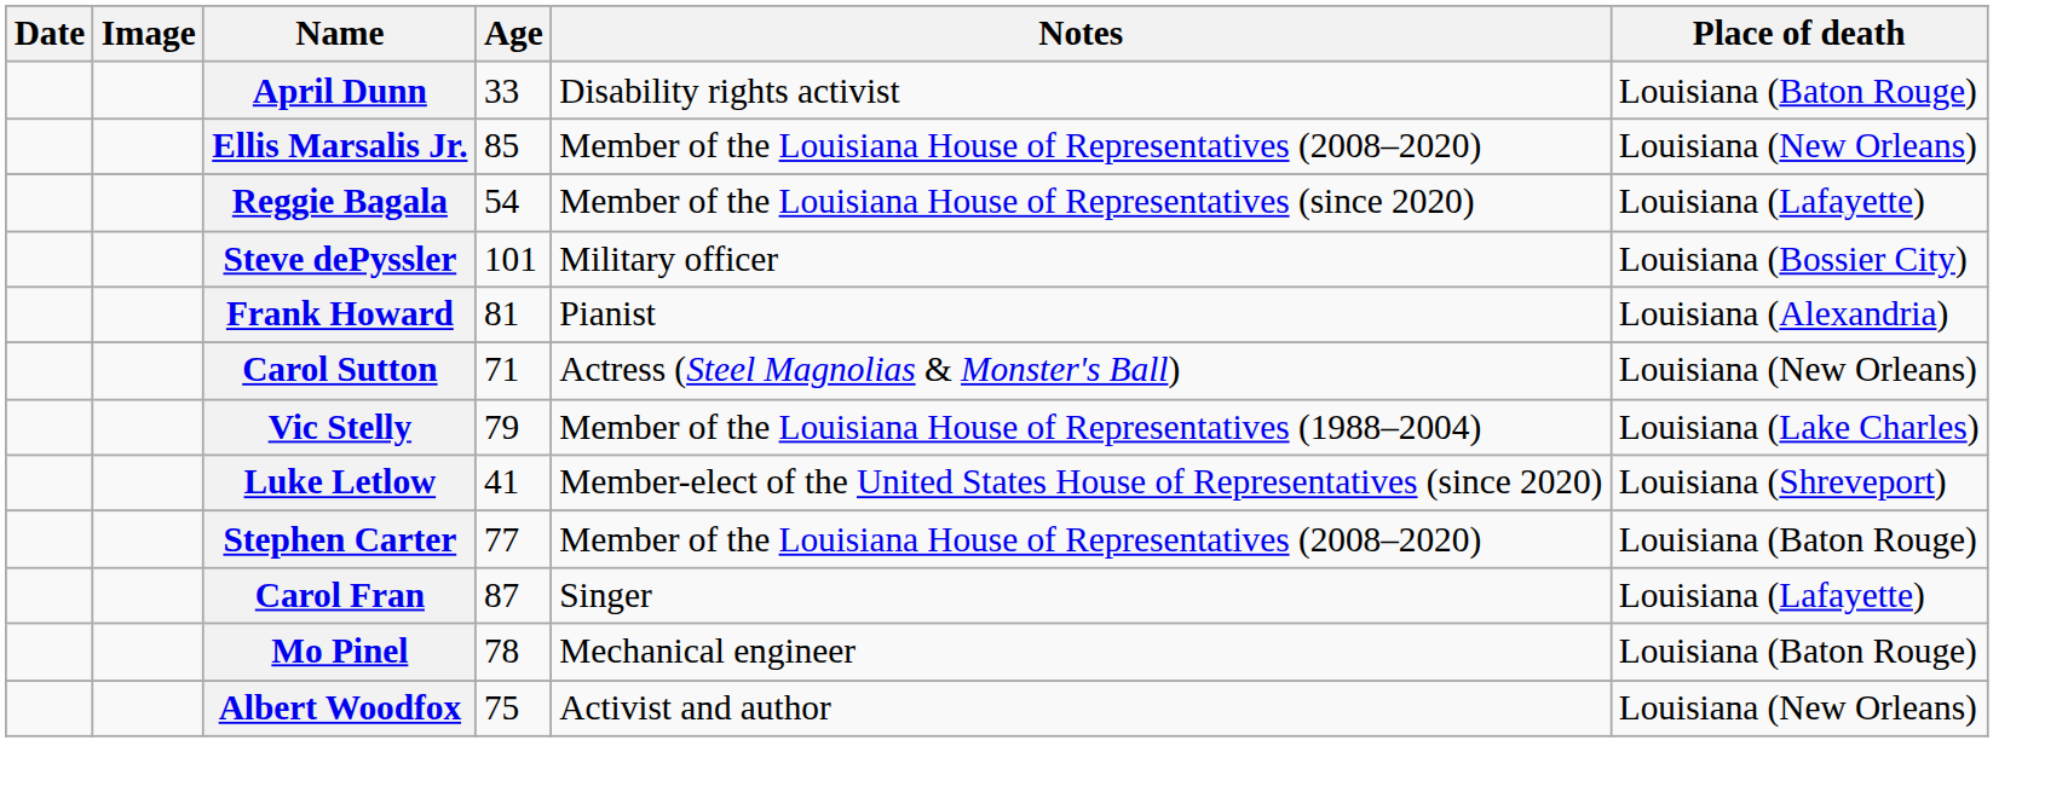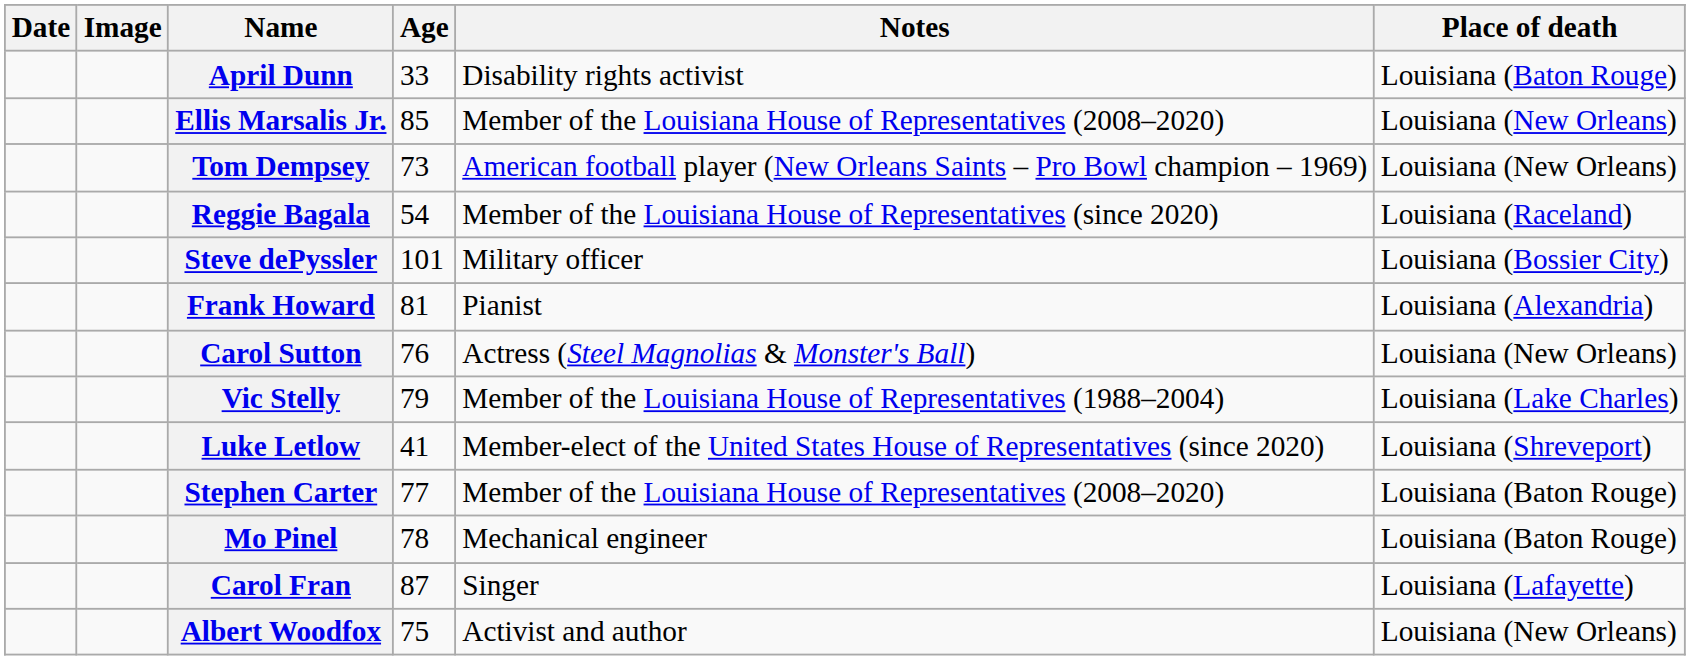+ row: Tom Dempsey | 73 | American football player (New Orleans Saints – Pro Bowl champion – 1969) | Louisiana (New Orleans)
Reggie Bagala | Place of death: Louisiana (Lafayette) -> Louisiana (Raceland)
Carol Sutton | Age: 71 -> 76
rows swapped: Mo Pinel <-> Carol Fran
